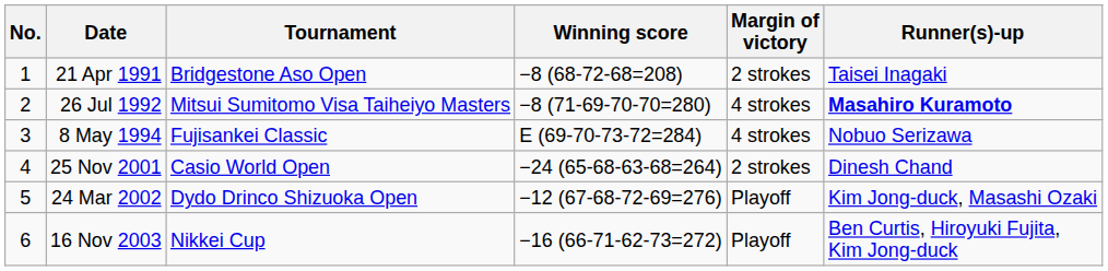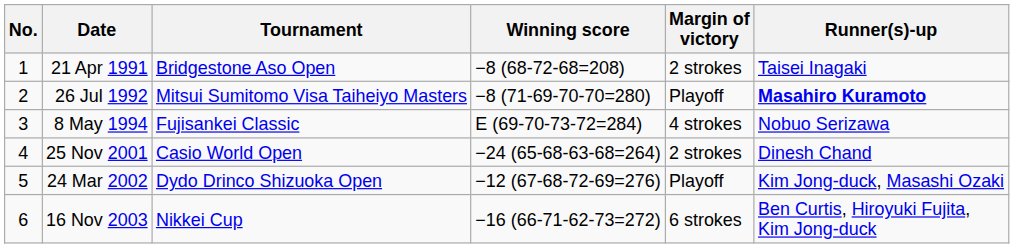26 Jul 1992 | Margin of victory: 4 strokes -> Playoff
16 Nov 2003 | Margin of victory: Playoff -> 6 strokes
